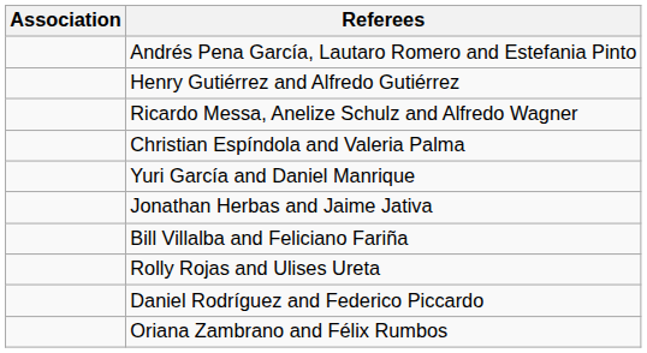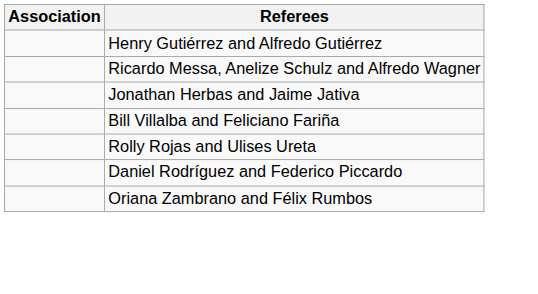- row: Andrés Pena García, Lautaro Romero and Estefania Pinto
- row: Christian Espíndola and Valeria Palma
- row: Yuri García and Daniel Manrique
